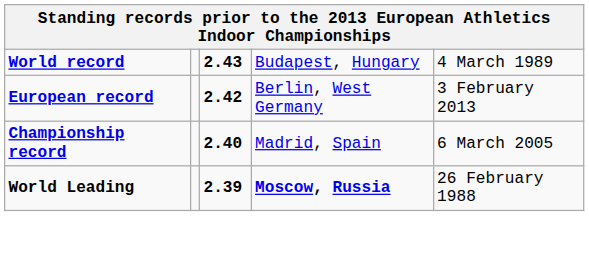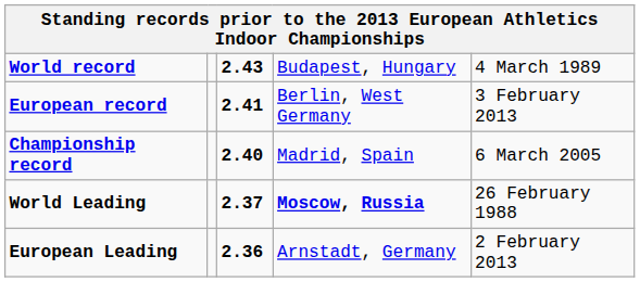European record | column 3: 2.42 -> 2.41
World Leading | column 3: 2.39 -> 2.37
+ row: European Leading | 2.36 | Arnstadt, Germany | 2 February 2013
